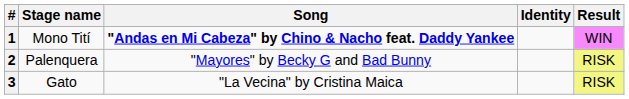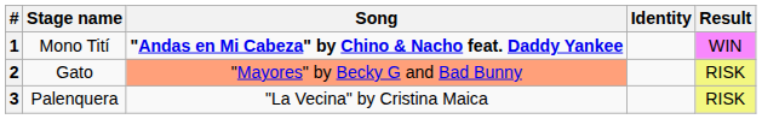2 | Stage name: Palenquera -> Gato
2 | Song: no background -> lightsalmon background
3 | Stage name: Gato -> Palenquera
